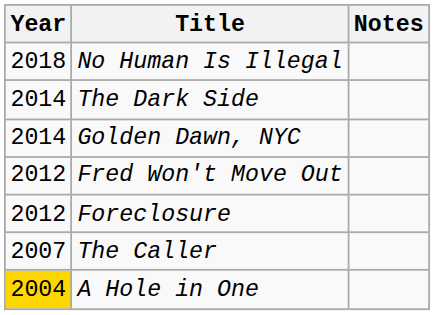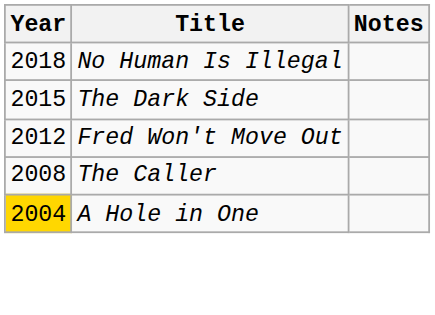The Dark Side | Year: 2014 -> 2015
- row: 2014 | Golden Dawn, NYC
- row: 2012 | Foreclosure
The Caller | Year: 2007 -> 2008
